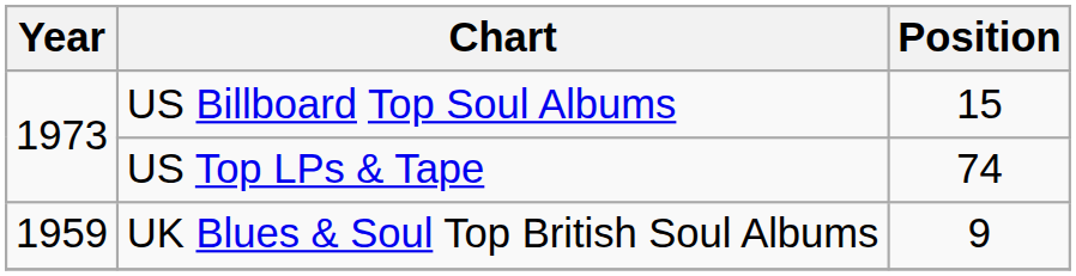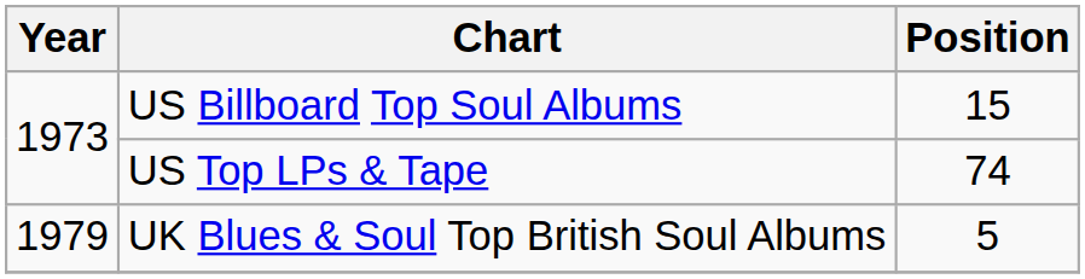UK Blues & Soul Top British Soul Albums | Year: 1959 -> 1979
UK Blues & Soul Top British Soul Albums | Position: 9 -> 5
